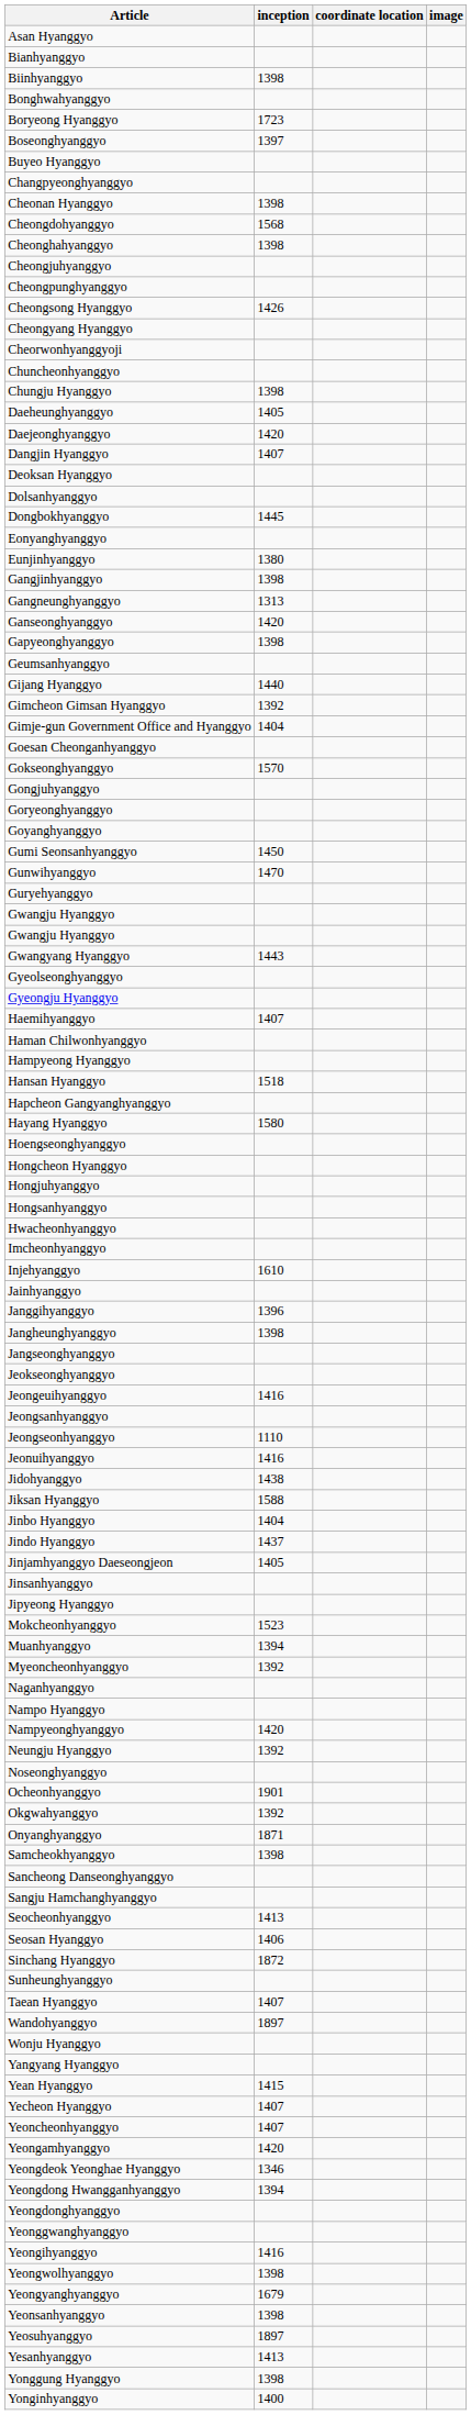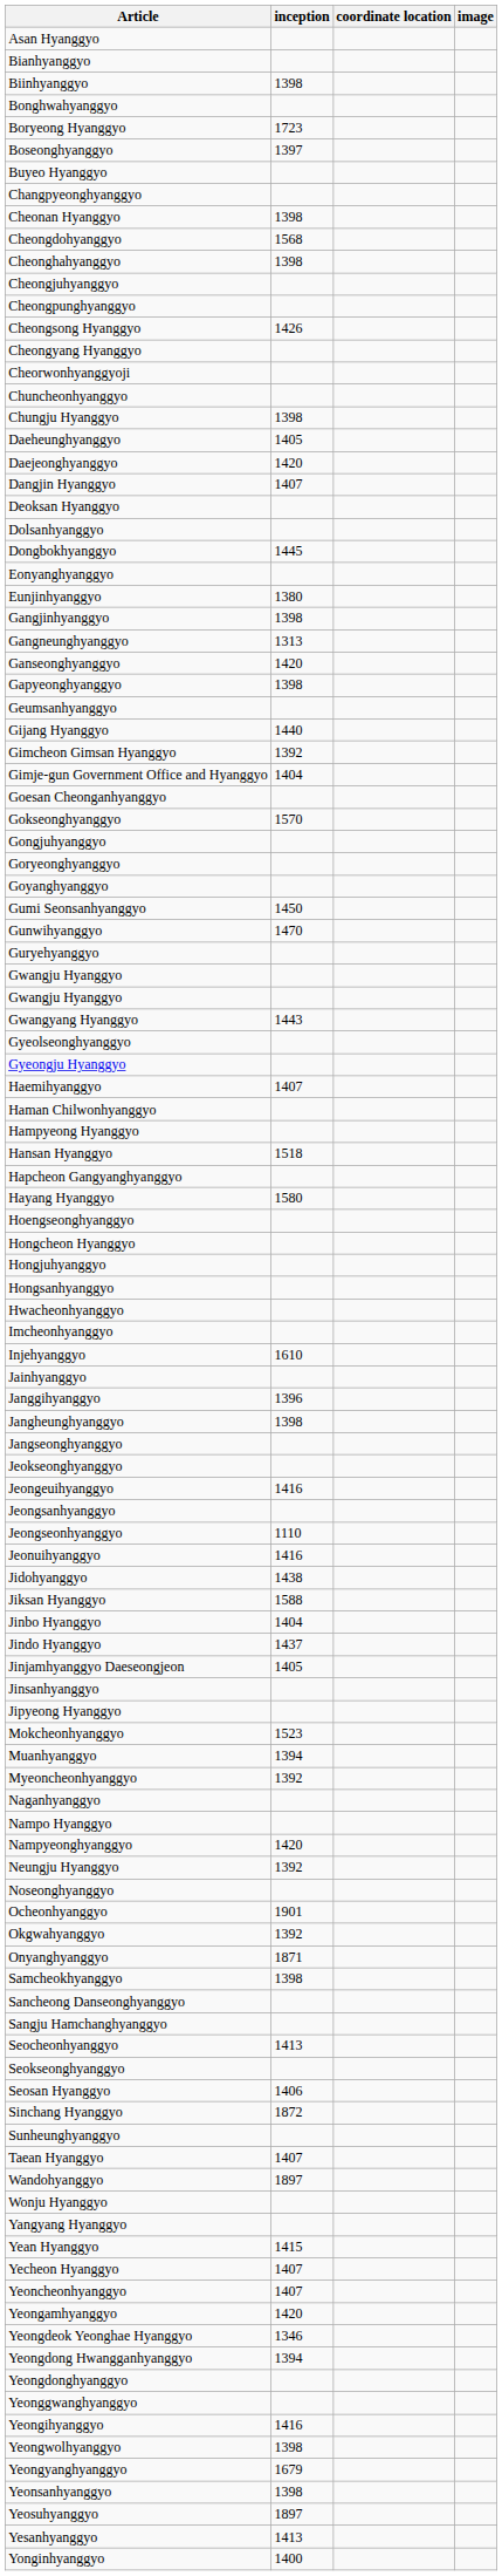+ row: Seokseonghyanggyo
- row: Yonggung Hyanggyo | 1398
